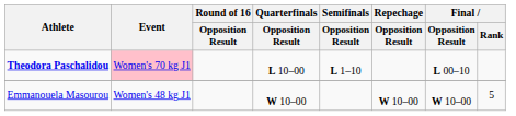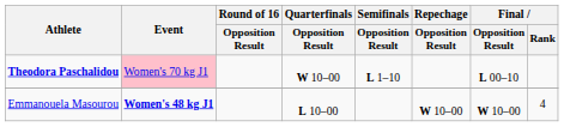Theodora Paschalidou | Quarterfinals / Opposition Result: L 10–00 -> W 10–00
Emmanouela Masourou | Event: normal -> bold
Emmanouela Masourou | Quarterfinals / Opposition Result: W 10–00 -> L 10–00
Emmanouela Masourou | Final / Rank: 5 -> 4
